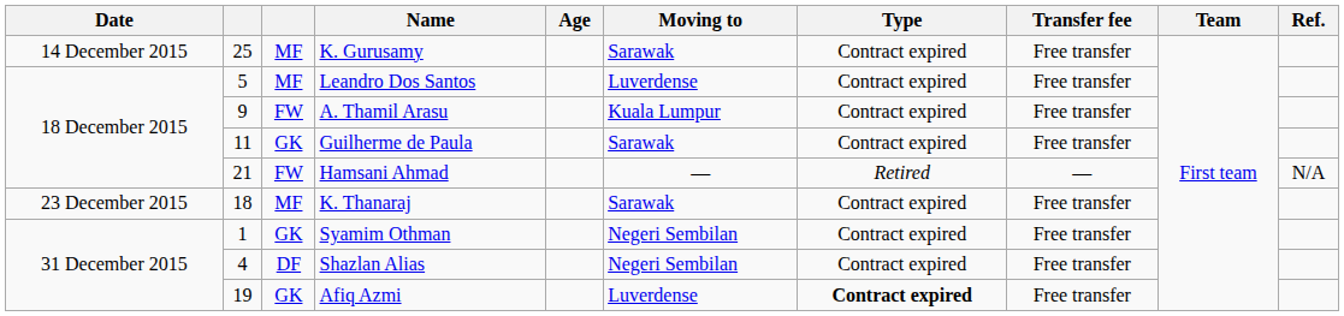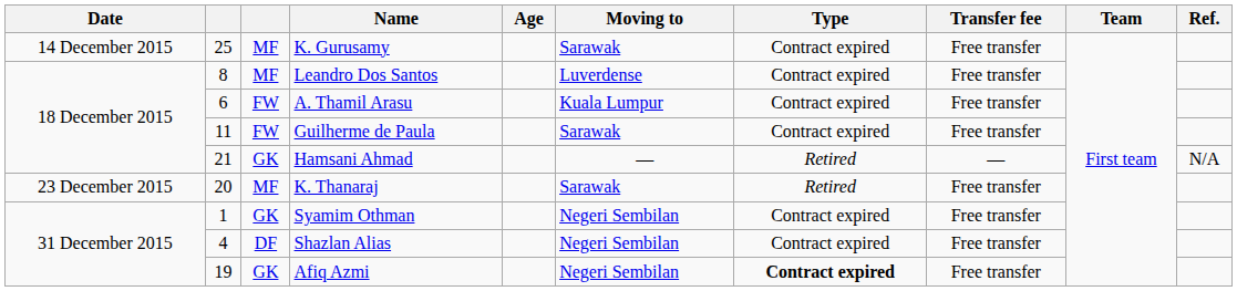Leandro Dos Santos | column 2: 5 -> 8
A. Thamil Arasu | column 2: 9 -> 6
Guilherme de Paula | column 3: GK -> FW
Hamsani Ahmad | column 3: FW -> GK
K. Thanaraj | column 2: 18 -> 20
K. Thanaraj | Type: Contract expired -> Retired
Afiq Azmi | Moving to: Luverdense -> Negeri Sembilan
